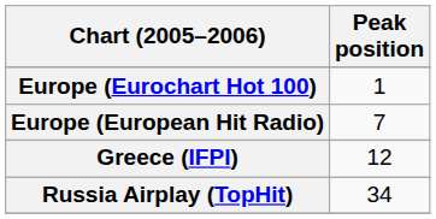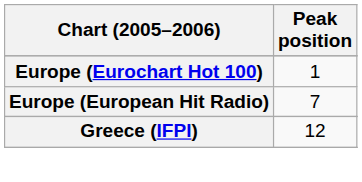- row: Russia Airplay (TopHit) | 34
